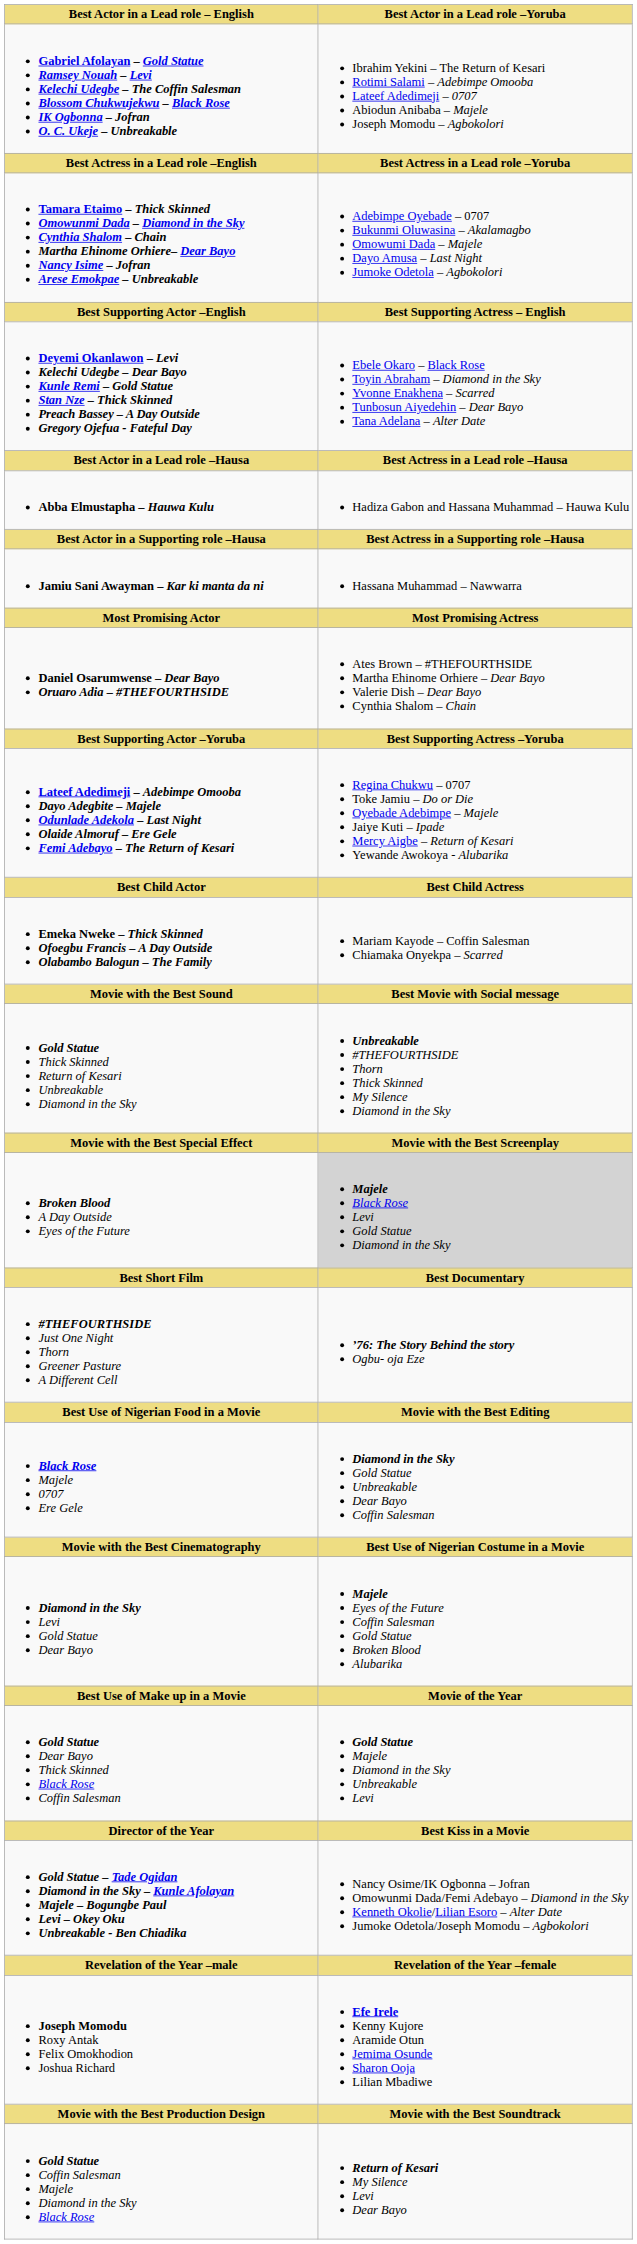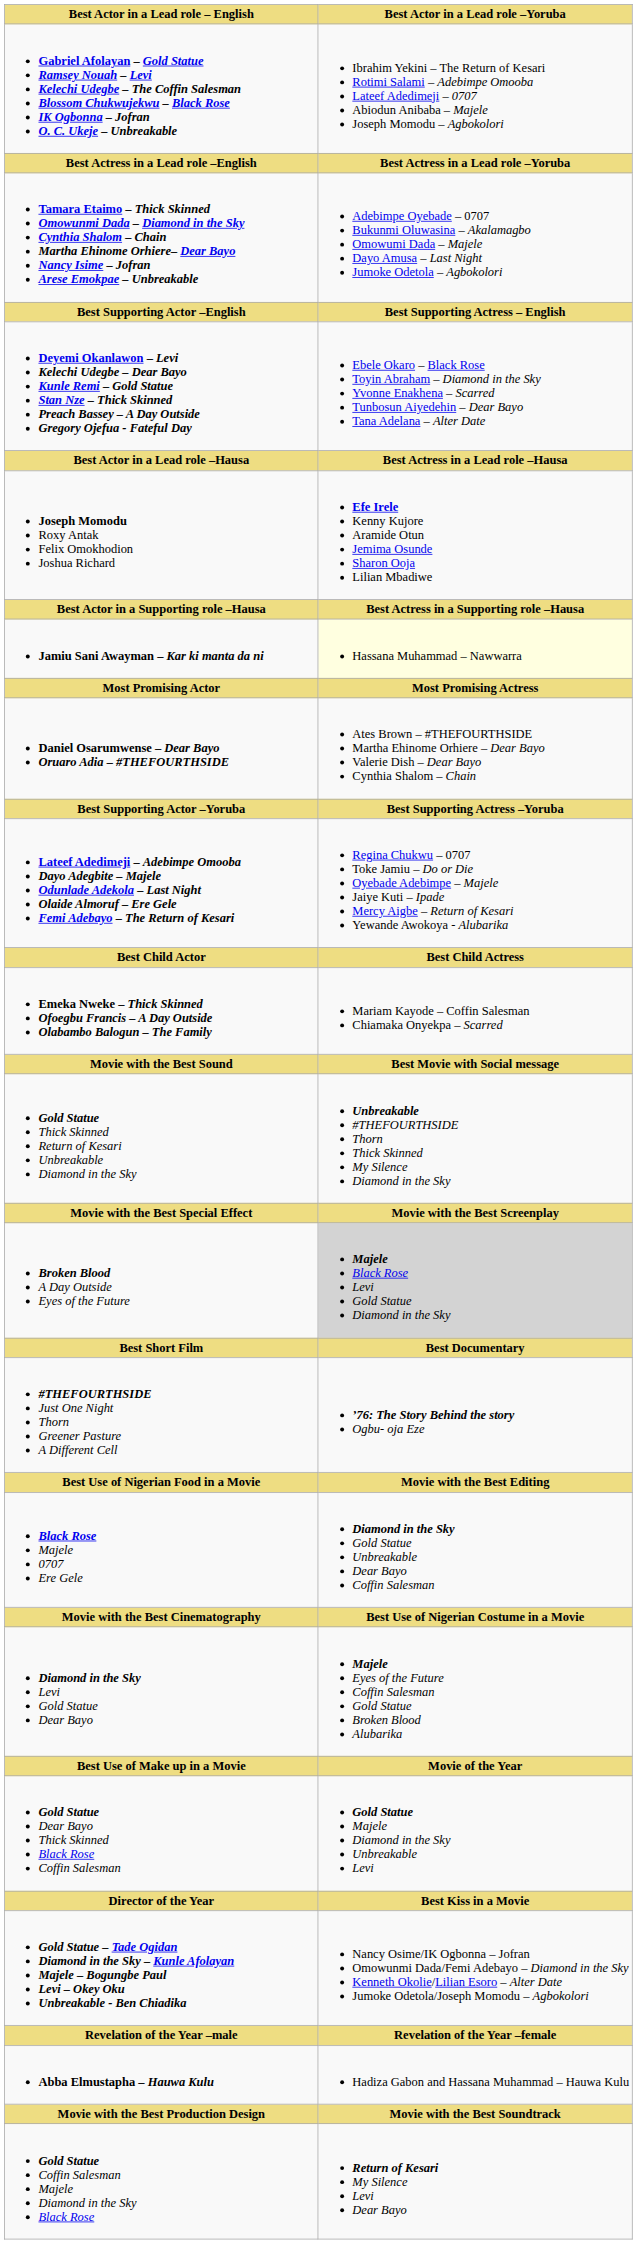rows swapped: Abba Elmustapha – Hauwa Kulu <-> Joseph Momodu Roxy Antak Felix Omokhodion Joshua Richard
Jamiu Sani Awayman – Kar ki manta da ni | Best Actor in a Lead role –Yoruba: no background -> lightyellow background
